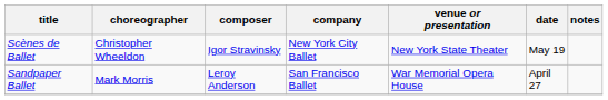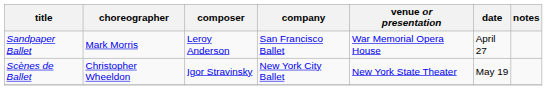rows swapped: Sandpaper Ballet <-> Scènes de Ballet
